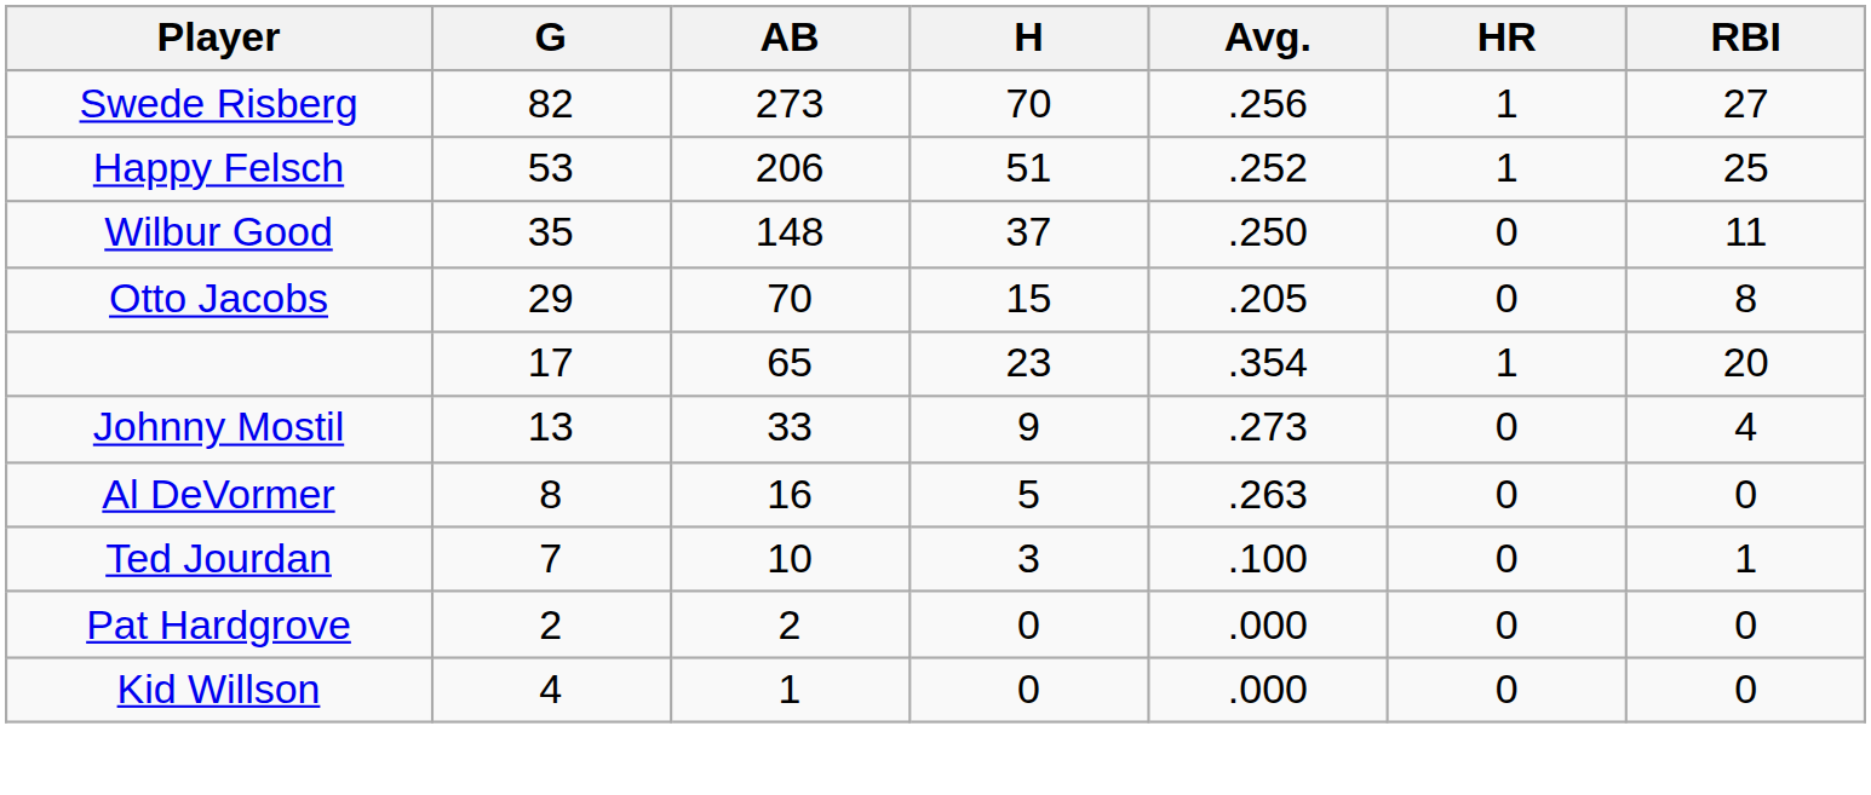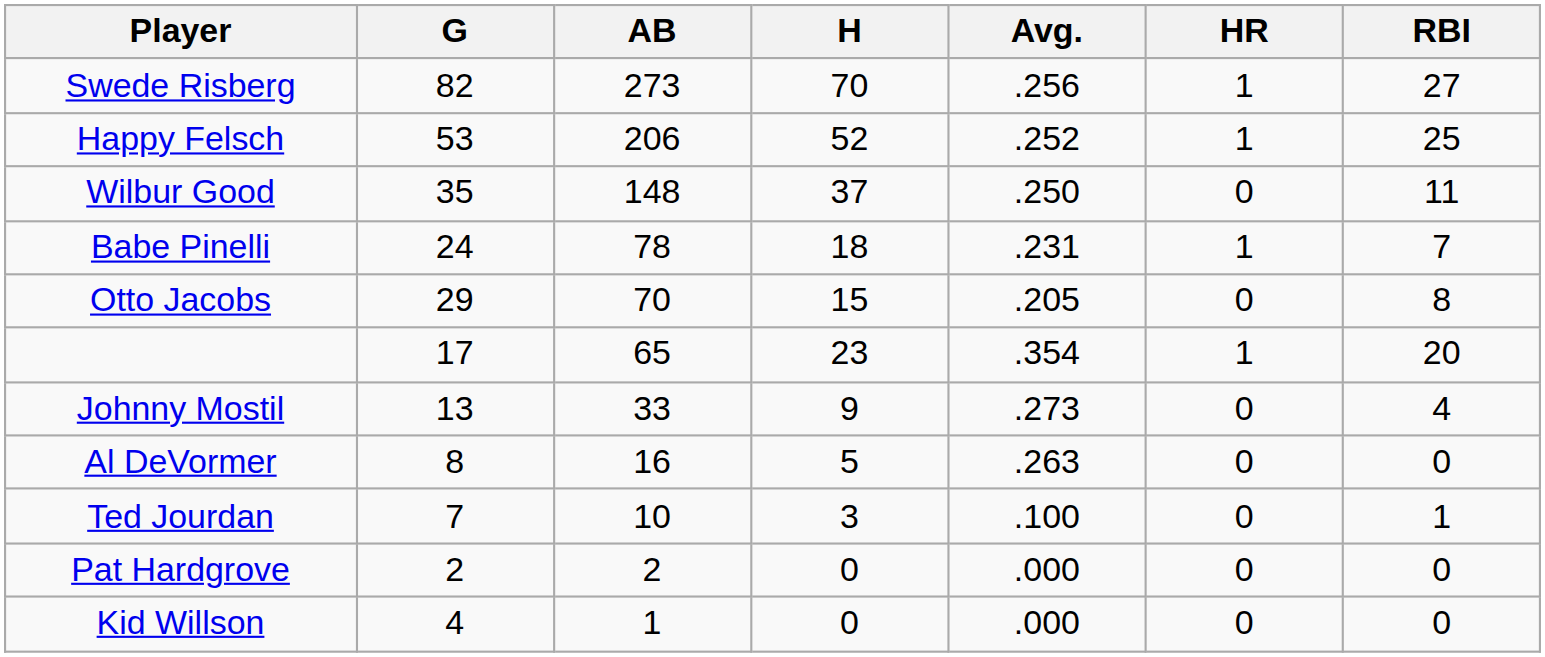Happy Felsch | H: 51 -> 52
+ row: Babe Pinelli | 24 | 78 | 18 | .231 | 1 | 7
